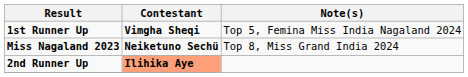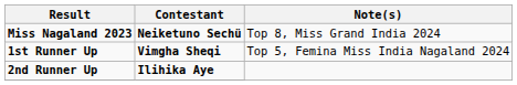rows swapped: Miss Nagaland 2023 <-> 1st Runner Up
2nd Runner Up | Contestant: lightsalmon background -> no background
